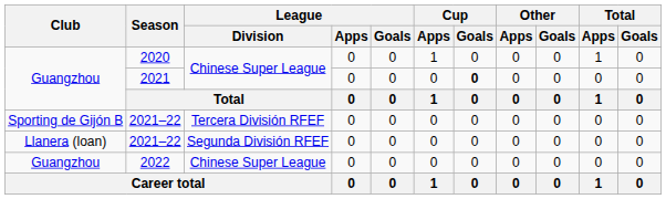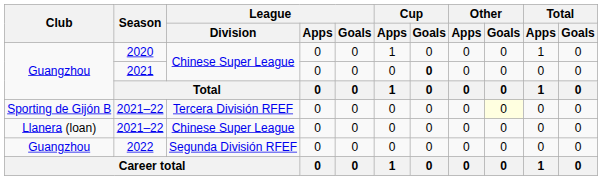Sporting de Gijón B / 2021–22 | Other / Goals: no background -> lightyellow background
Llanera (loan) / 2021–22 | League / Division: Segunda División RFEF -> Chinese Super League
2022 | League / Division: Chinese Super League -> Segunda División RFEF
